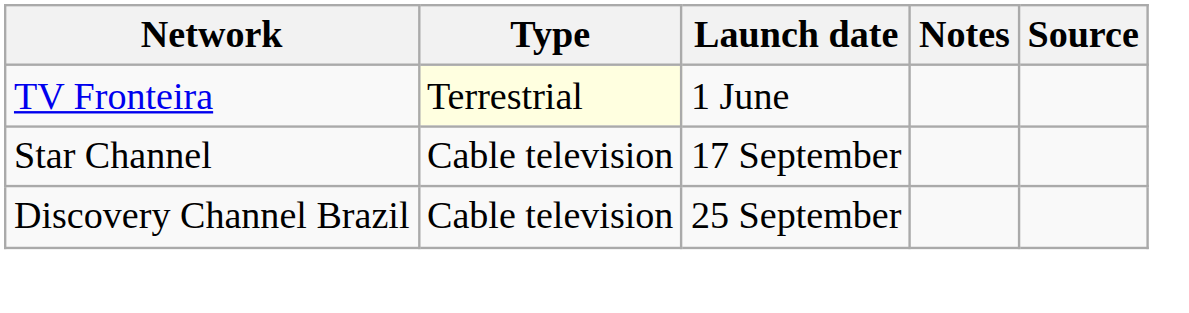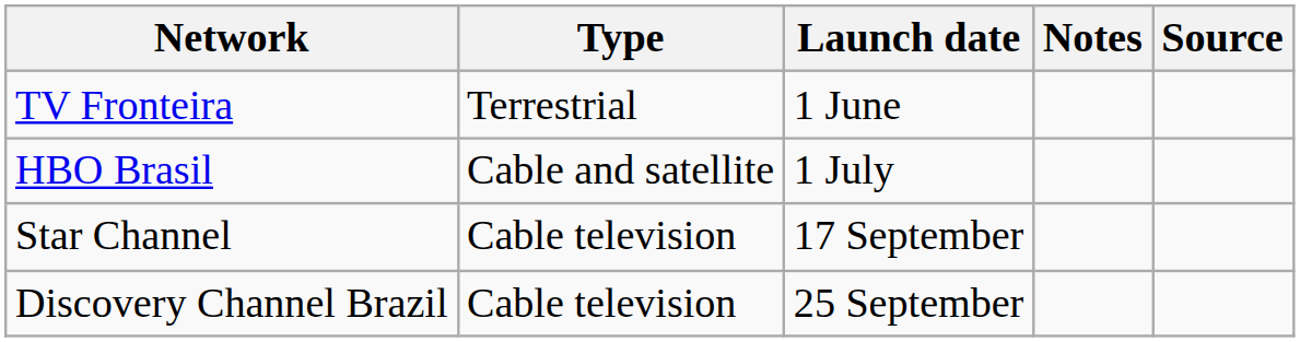TV Fronteira | Type: lightyellow background -> no background
+ row: HBO Brasil | Cable and satellite | 1 July
